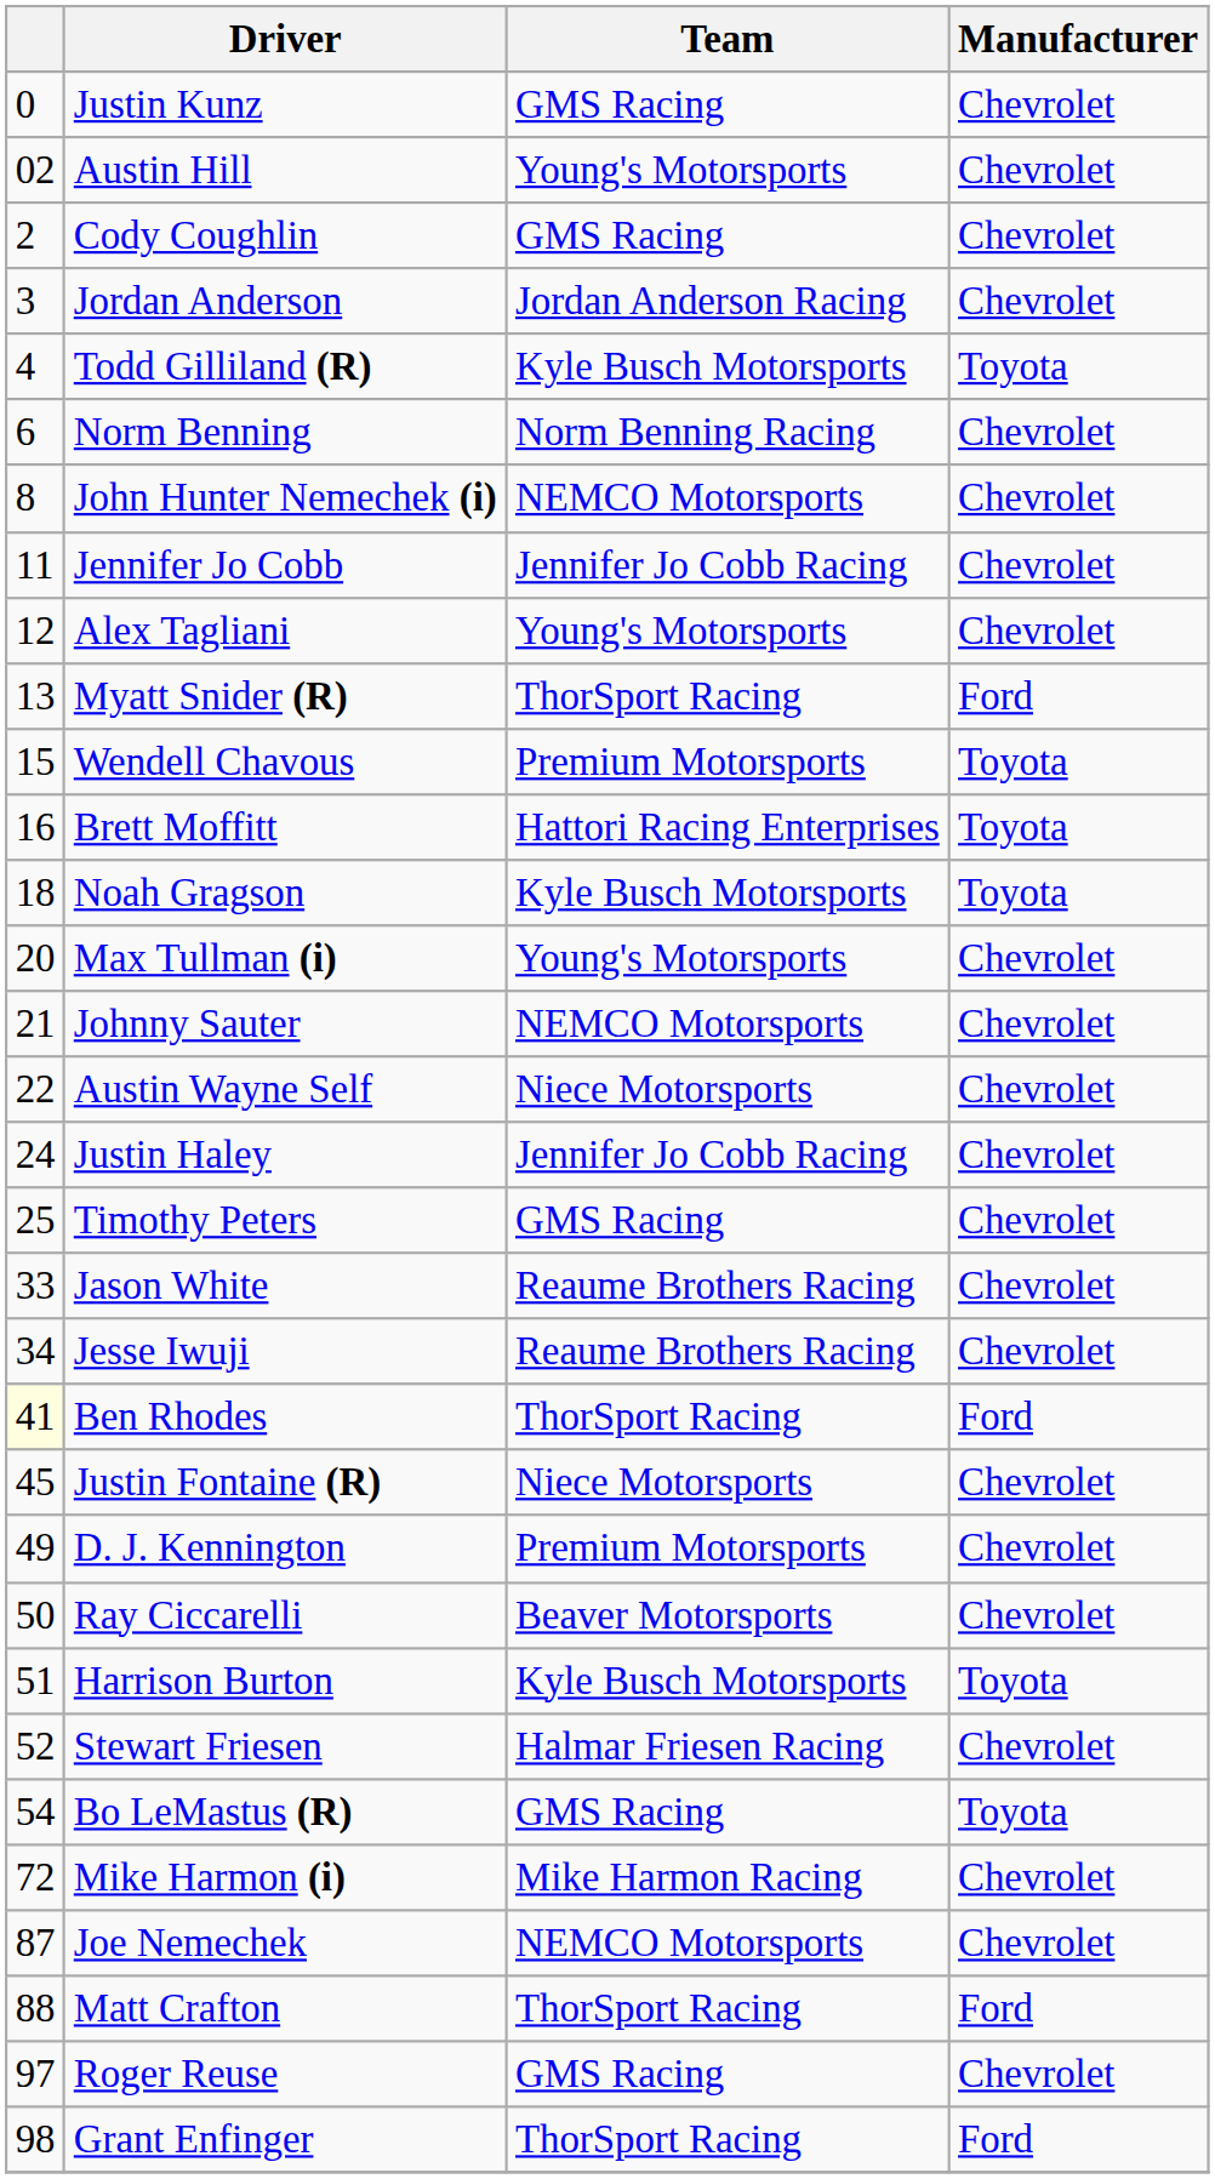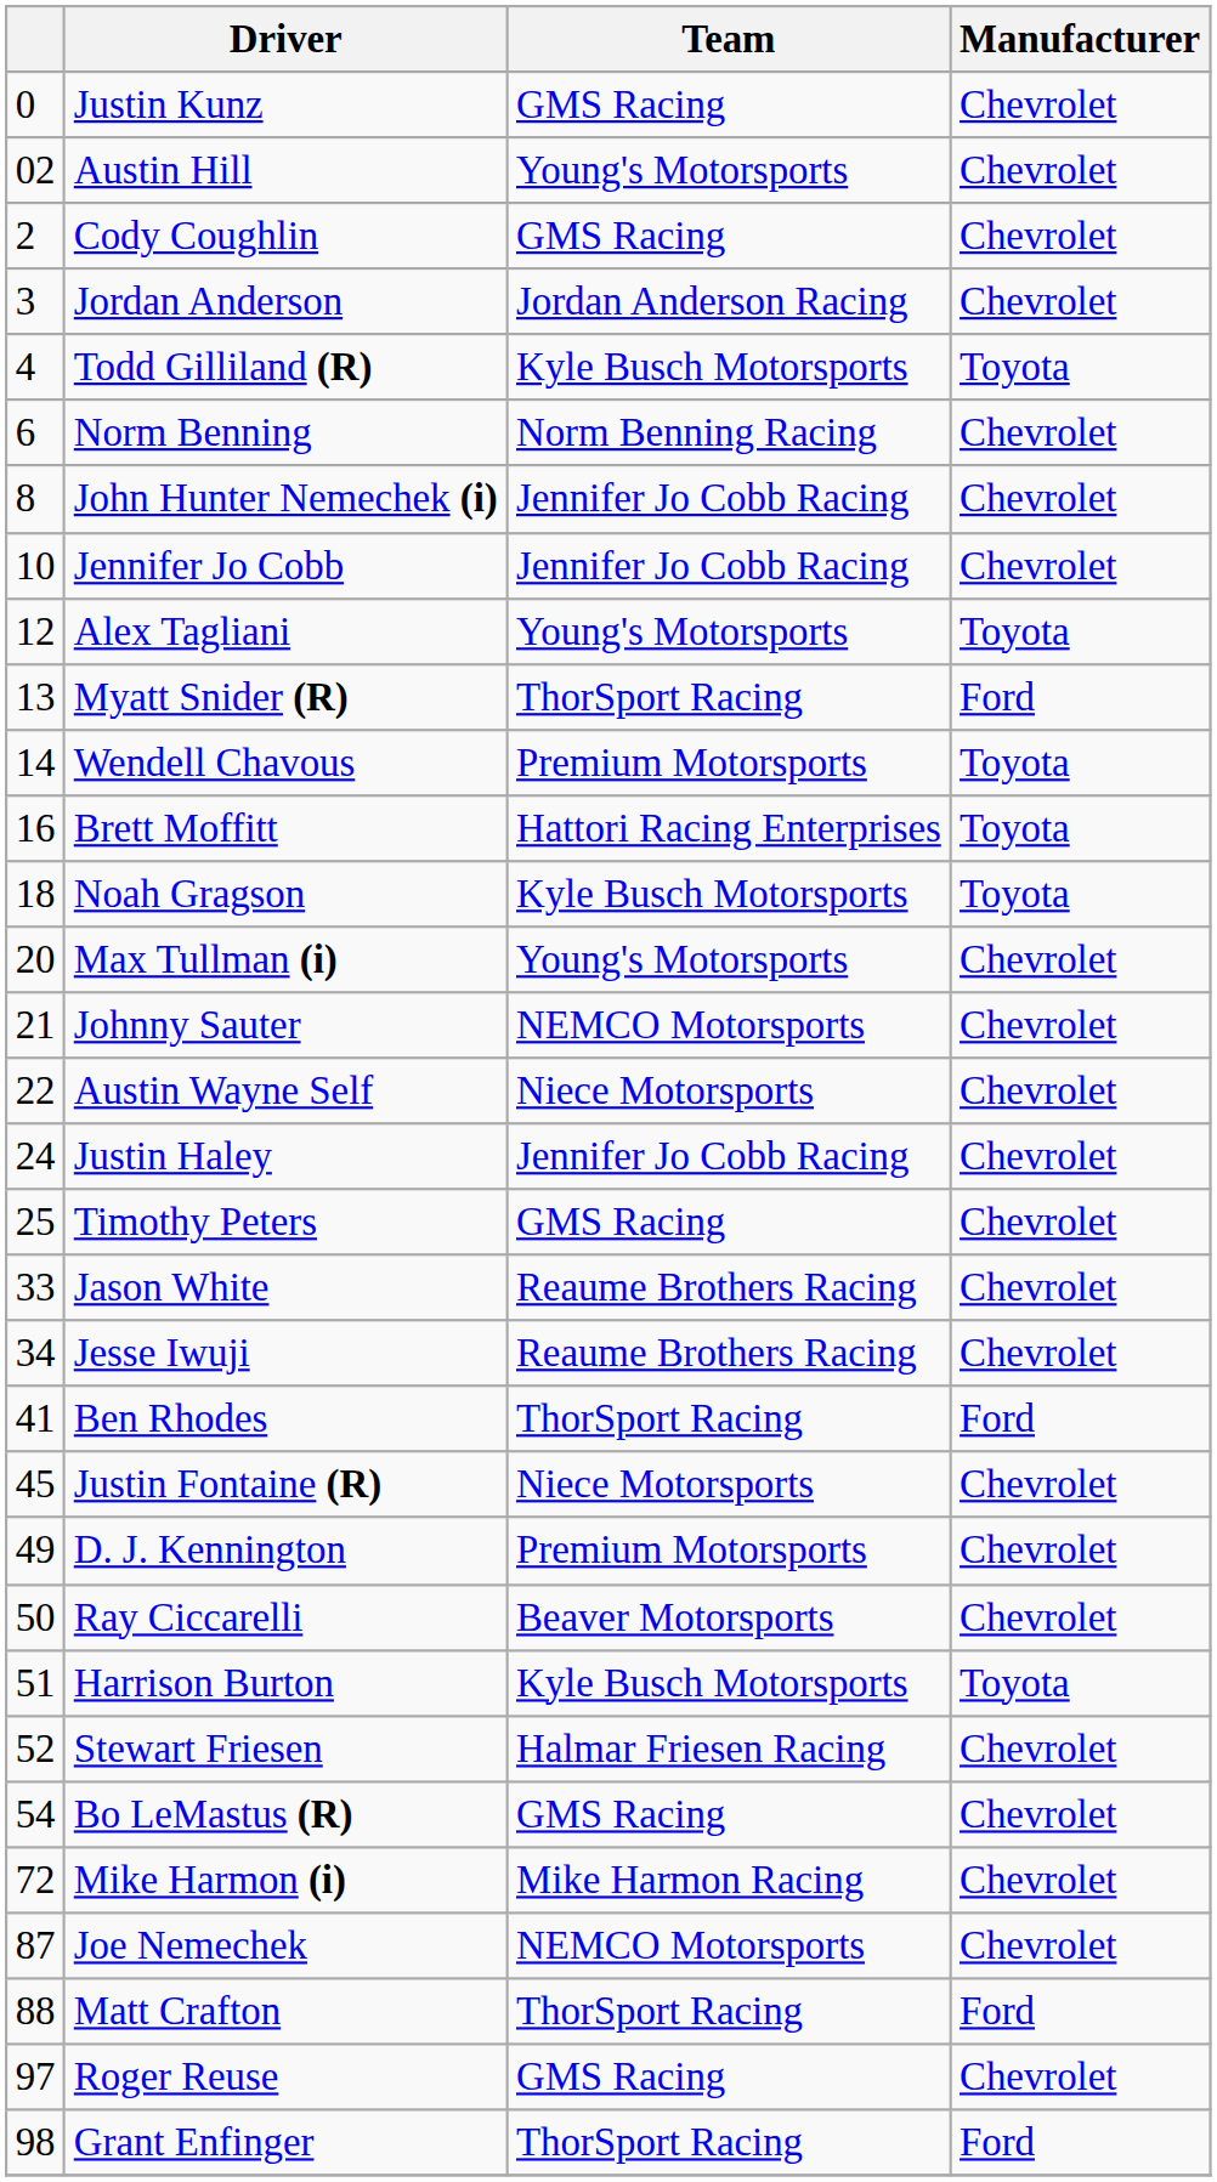John Hunter Nemechek (i) | Team: NEMCO Motorsports -> Jennifer Jo Cobb Racing
Jennifer Jo Cobb | column 1: 11 -> 10
Alex Tagliani | Manufacturer: Chevrolet -> Toyota
Wendell Chavous | column 1: 15 -> 14
Ben Rhodes | column 1: lightyellow background -> no background
Bo LeMastus (R) | Manufacturer: Toyota -> Chevrolet
